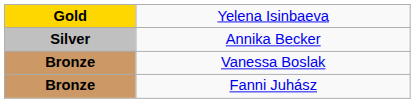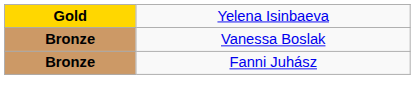- row: Silver | Annika Becker
